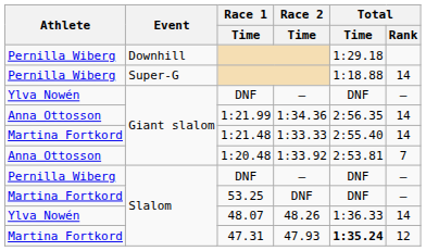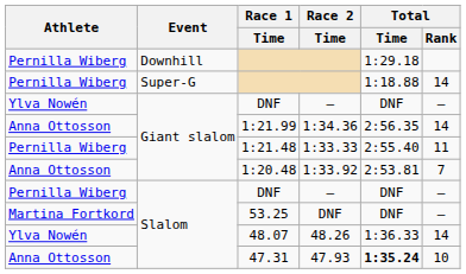1:21.48 | Athlete: Martina Fortkord -> Pernilla Wiberg
1:21.48 | Total / Rank: 14 -> 11
47.31 | Athlete: Martina Fortkord -> Anna Ottosson
47.31 | Total / Rank: 12 -> 10
